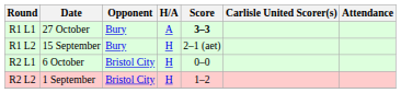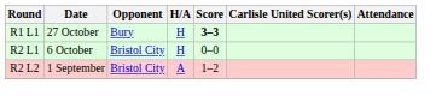R1 L1 | H/A: A -> H
- row: R1 L2 | 15 September | Bury | H | 2–1 (aet)
R2 L2 | H/A: H -> A
